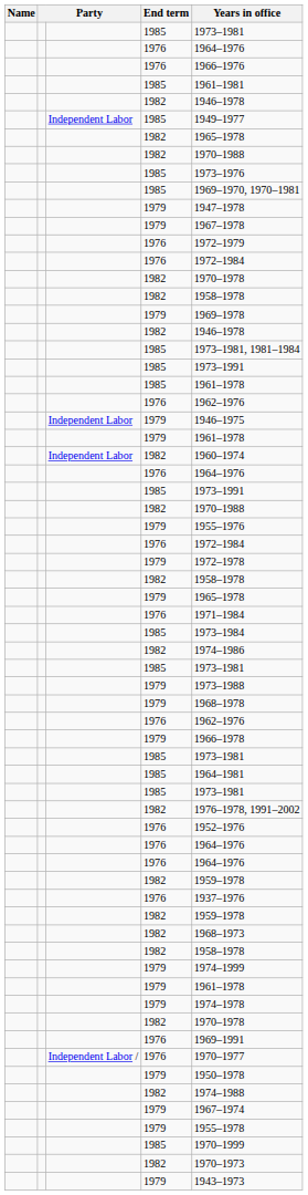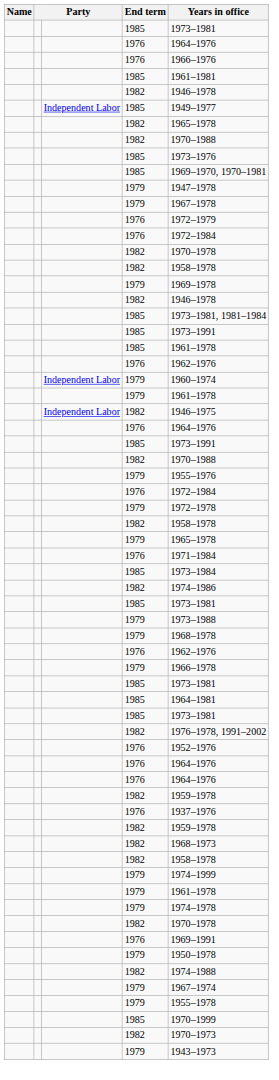Independent Labor / 1979 | Years in office: 1946–1975 -> 1960–1974
Independent Labor / 1982 | Years in office: 1960–1974 -> 1946–1975
- row: Independent Labor / | 1976 | 1970–1977
